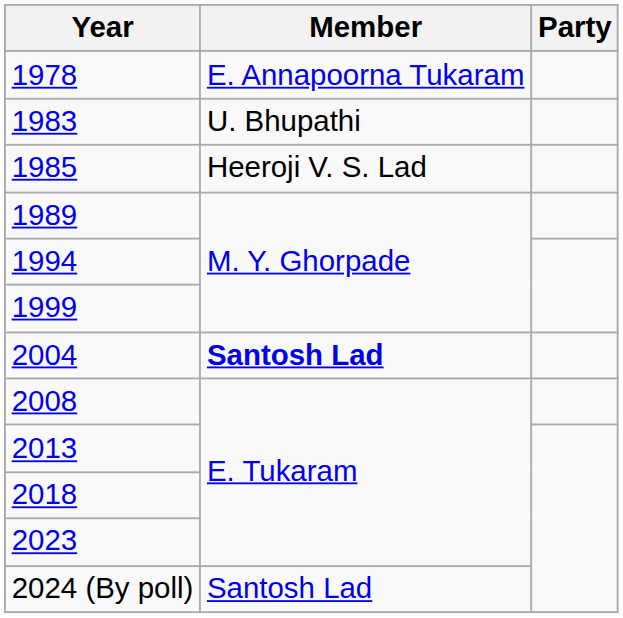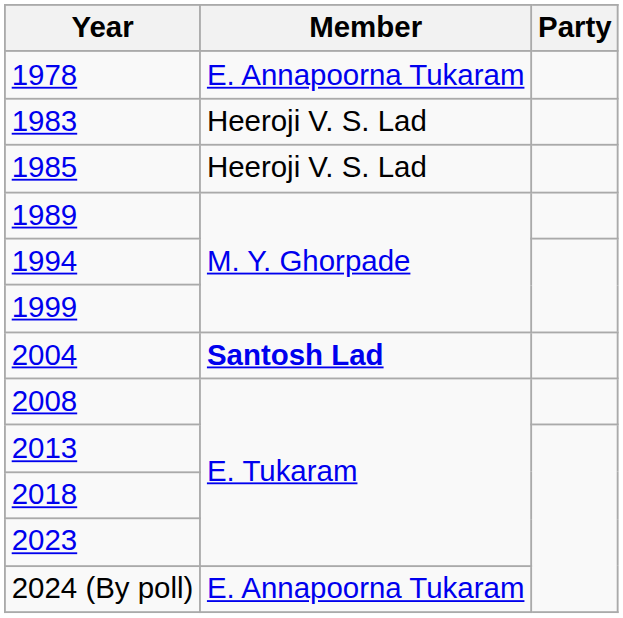1983 | Member: U. Bhupathi -> Heeroji V. S. Lad
2024 (By poll) | Member: Santosh Lad -> E. Annapoorna Tukaram
